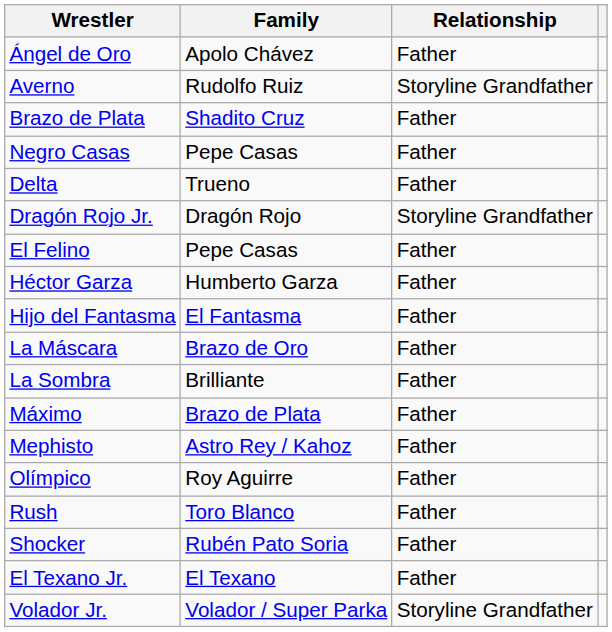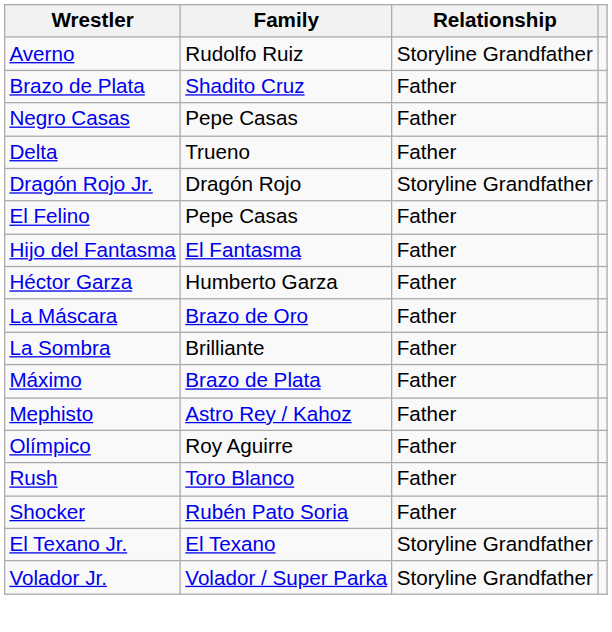- row: Ángel de Oro | Apolo Chávez | Father
rows swapped: Héctor Garza <-> Hijo del Fantasma
El Texano Jr. | Relationship: Father -> Storyline Grandfather
